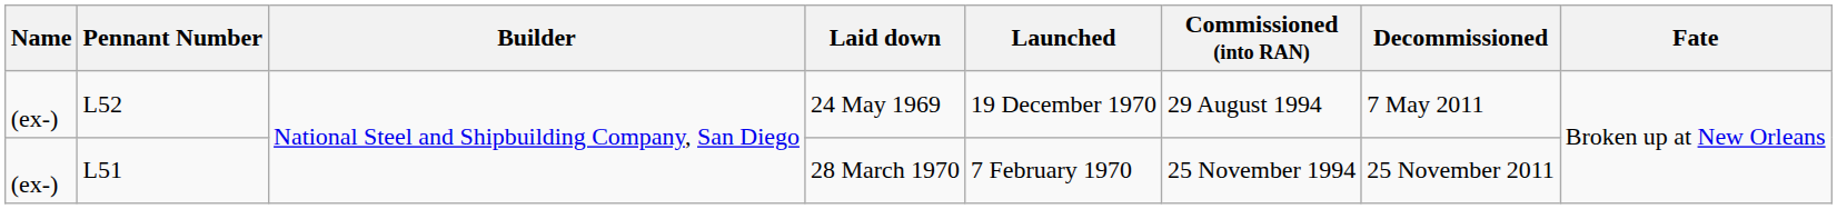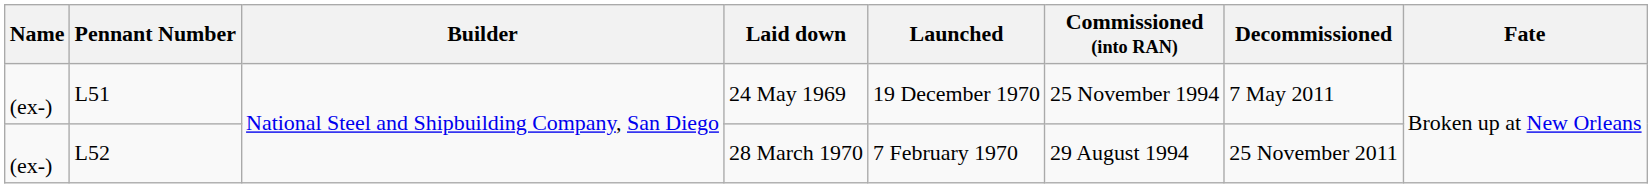24 May 1969 | Pennant Number: L52 -> L51
24 May 1969 | Commissioned (into RAN): 29 August 1994 -> 25 November 1994
28 March 1970 | Pennant Number: L51 -> L52
28 March 1970 | Commissioned (into RAN): 25 November 1994 -> 29 August 1994
